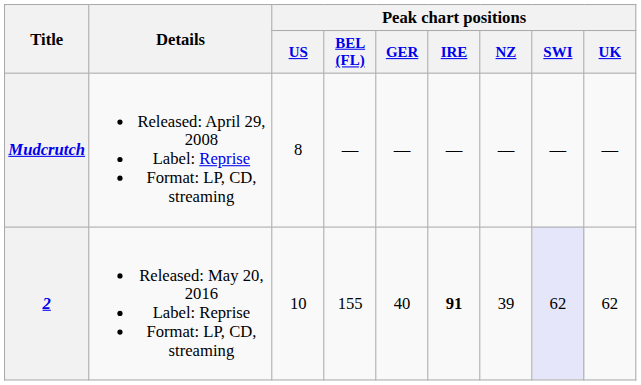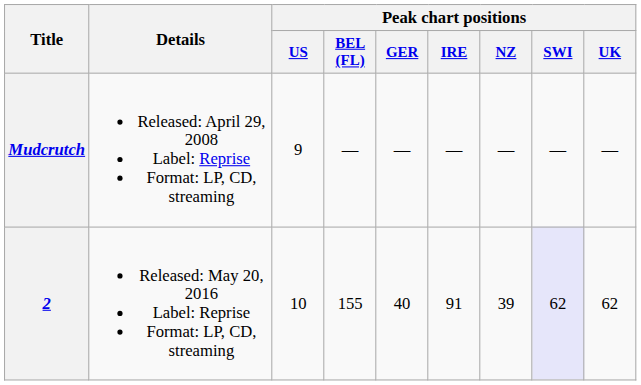Mudcrutch | Peak chart positions / US: 8 -> 9
2 | Peak chart positions / IRE: bold -> normal
